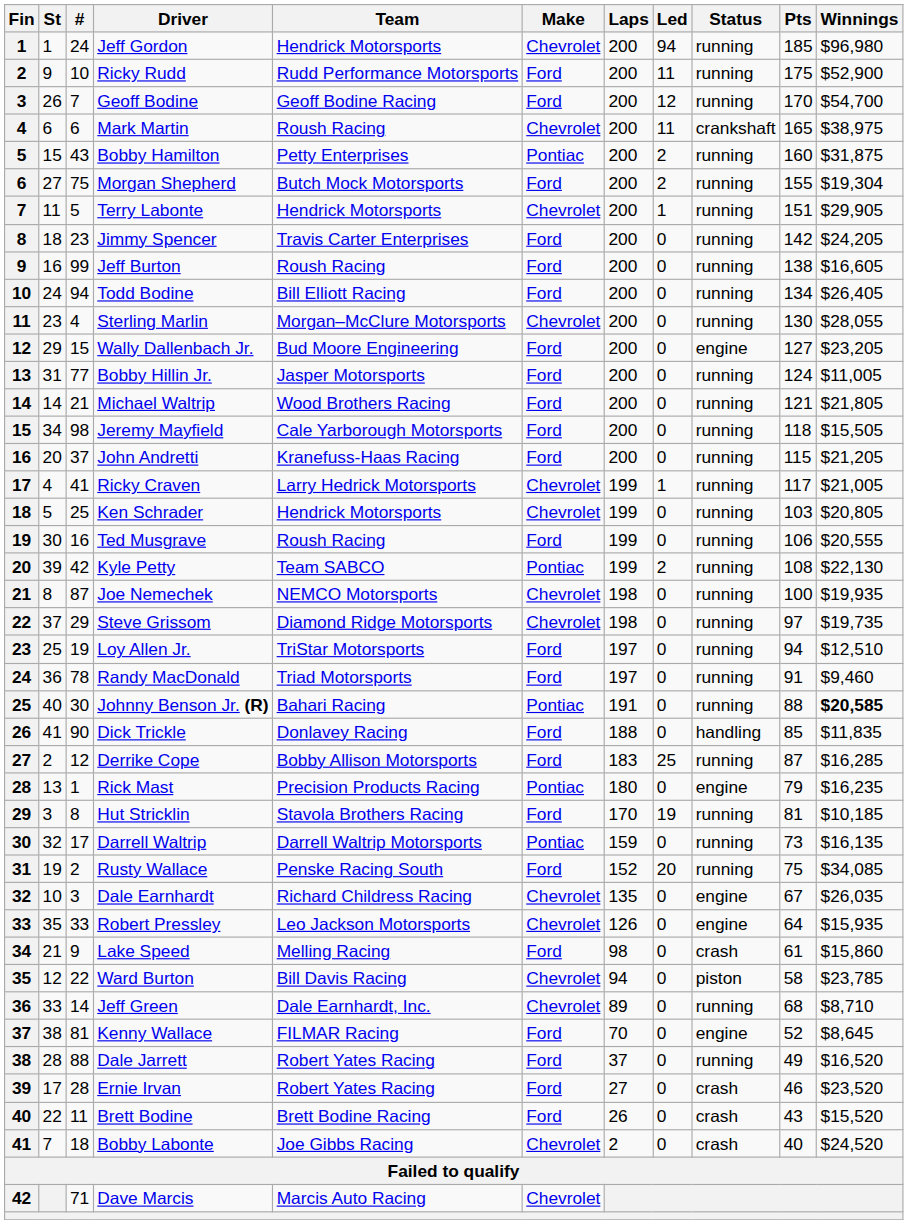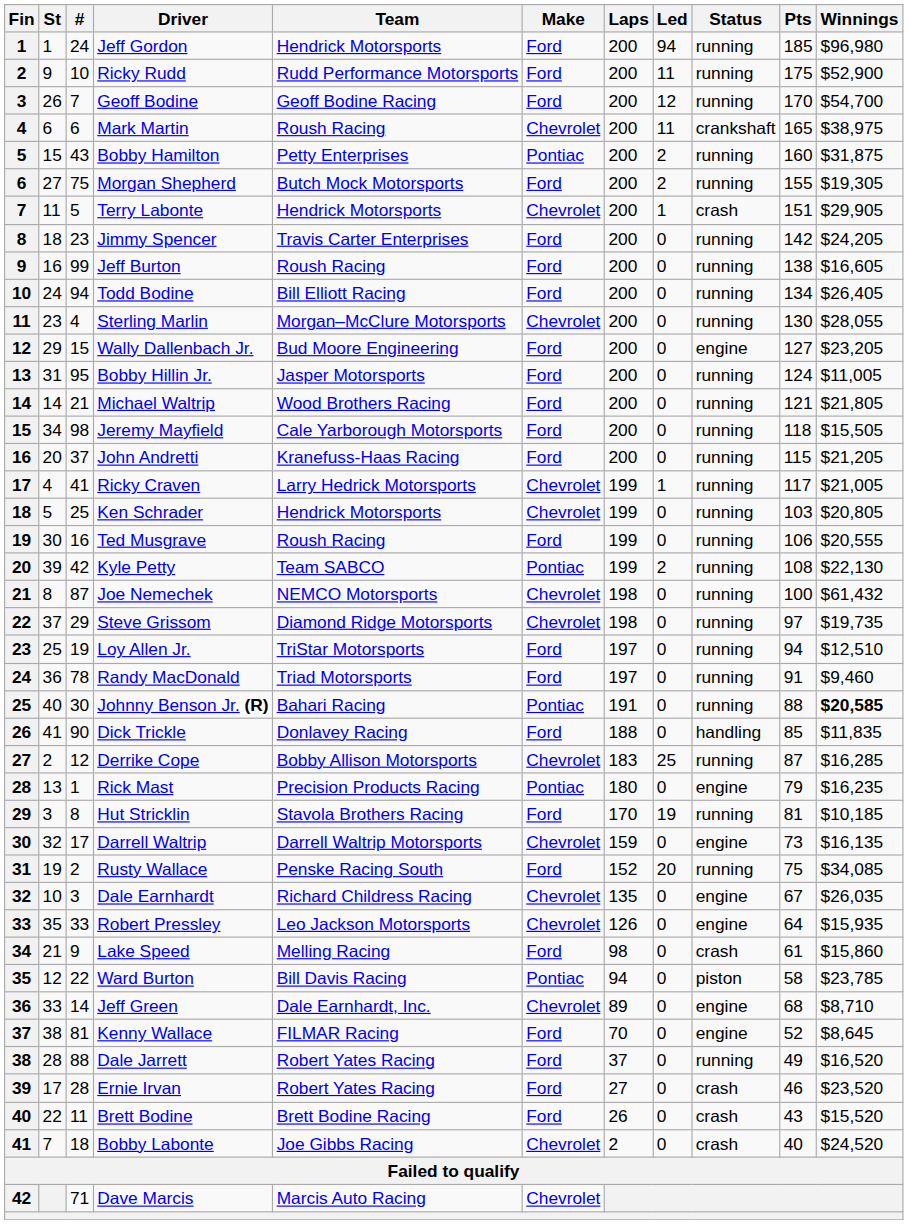Jeff Gordon | Make: Chevrolet -> Ford
Morgan Shepherd | Winnings: $19,304 -> $19,305
Terry Labonte | Status: running -> crash
Bobby Hillin Jr. | #: 77 -> 95
Joe Nemechek | Winnings: $19,935 -> $61,432
Derrike Cope | Make: Ford -> Chevrolet
Darrell Waltrip | Make: Pontiac -> Chevrolet
Darrell Waltrip | Status: running -> engine
Ward Burton | Make: Chevrolet -> Pontiac
Jeff Green | Status: running -> engine
